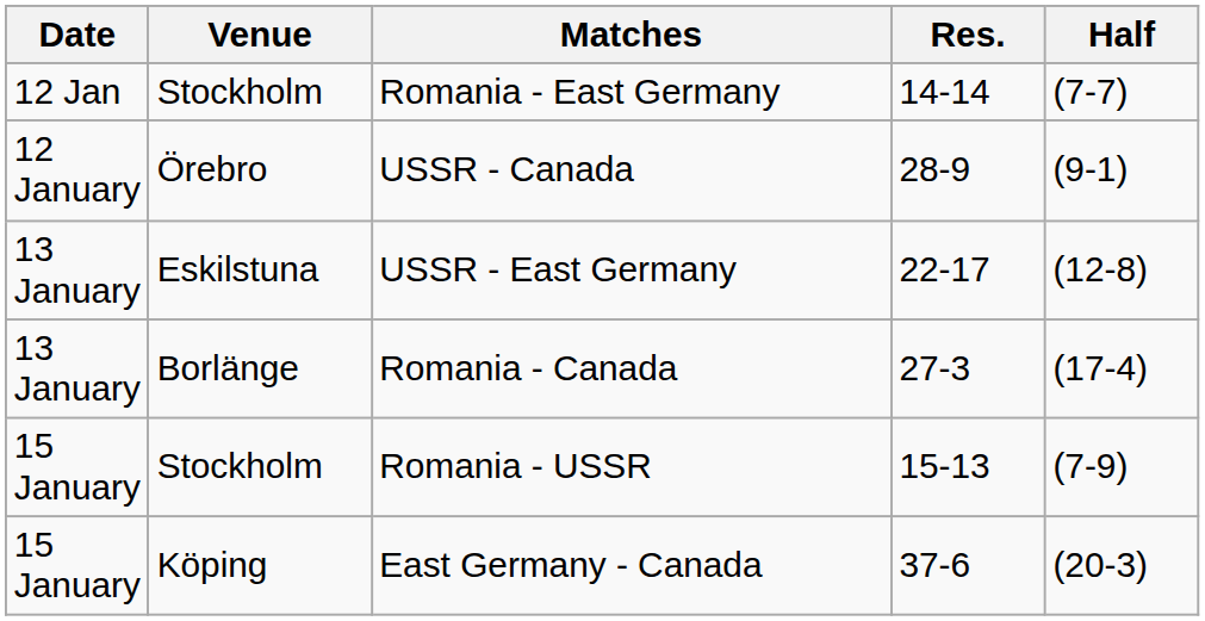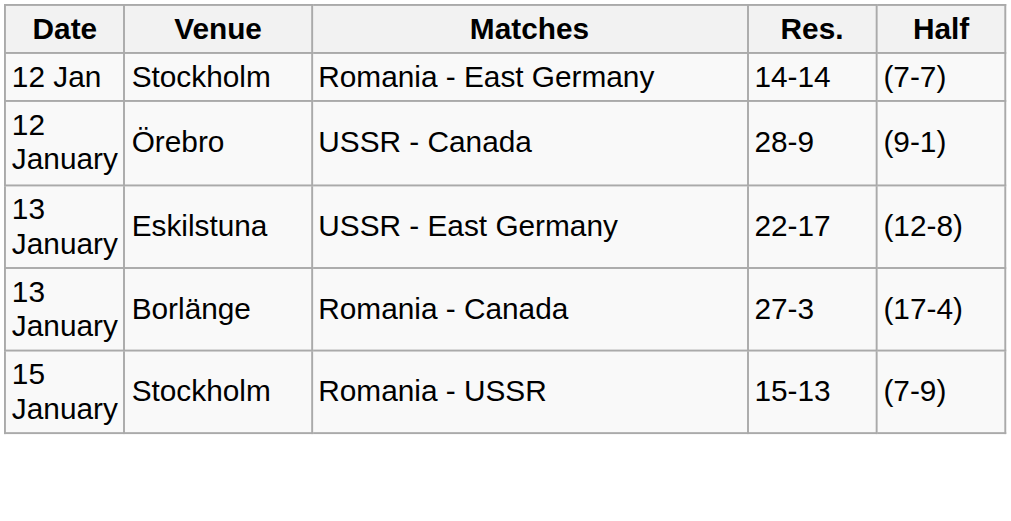- row: 15 January | Köping | East Germany - Canada | 37-6 | (20-3)
